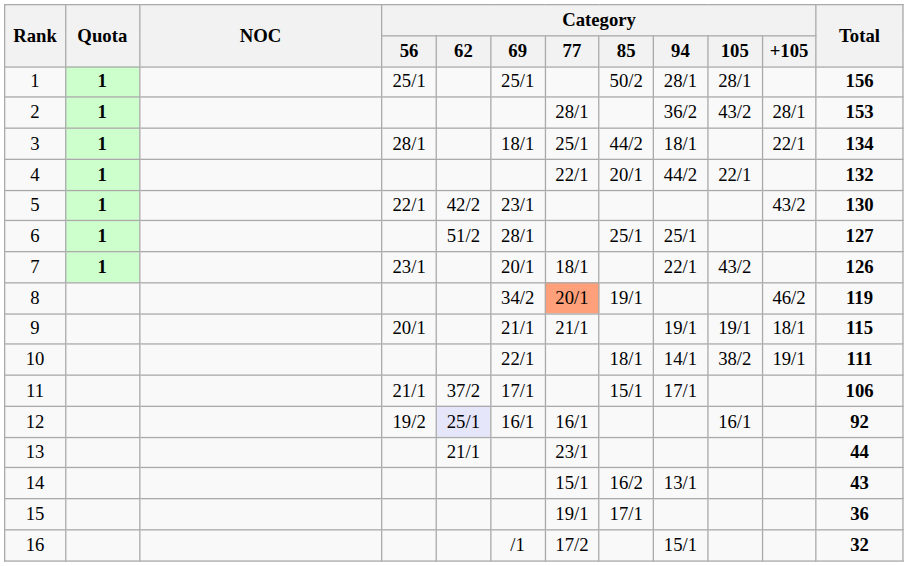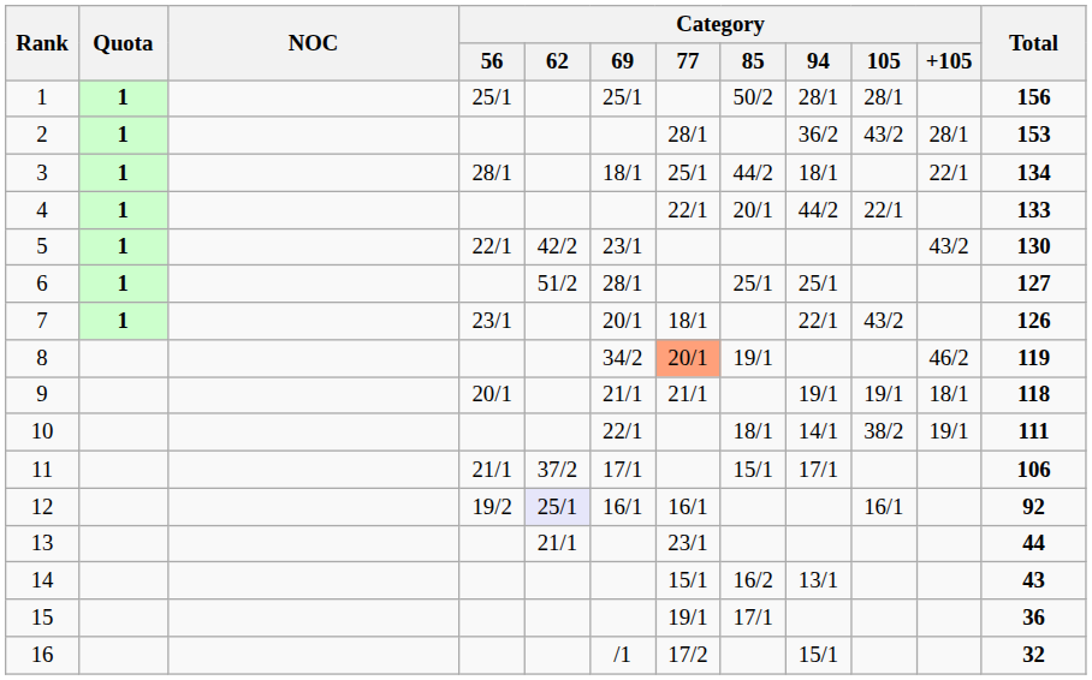4 | Total: 132 -> 133
9 | Total: 115 -> 118
